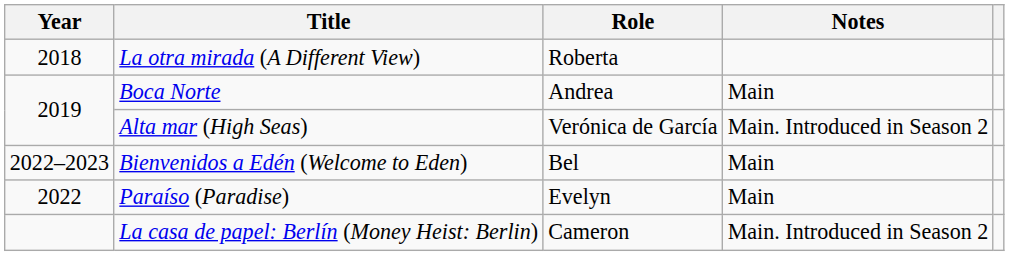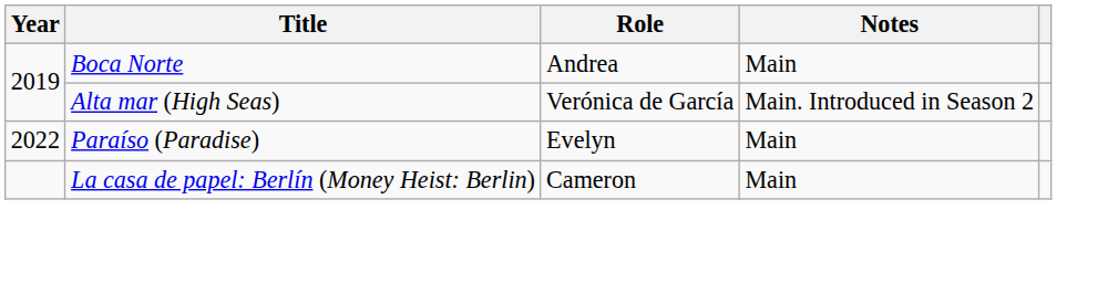- row: 2018 | La otra mirada (A Different View) | Roberta
- row: 2022–2023 | Bienvenidos a Edén (Welcome to Eden) | Bel | Main
La casa de papel: Berlín (Money Heist: Berlin) | Notes: Main. Introduced in Season 2 -> Main
